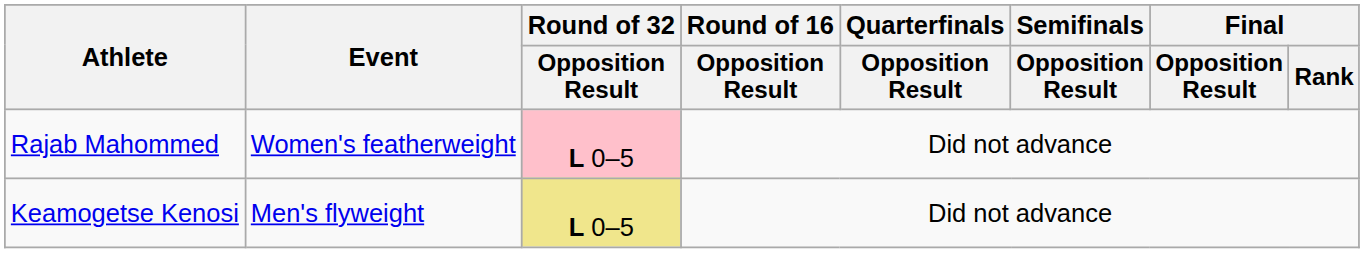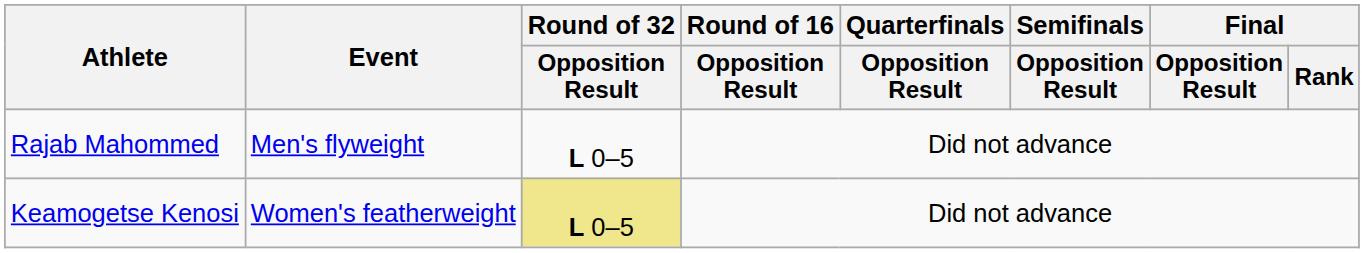Rajab Mahommed | Event: Women's featherweight -> Men's flyweight
Rajab Mahommed | Round of 32 / Opposition Result: pink background -> no background
Keamogetse Kenosi | Event: Men's flyweight -> Women's featherweight
